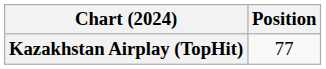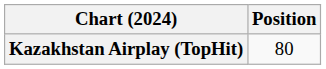Kazakhstan Airplay (TopHit) | Position: 77 -> 80
